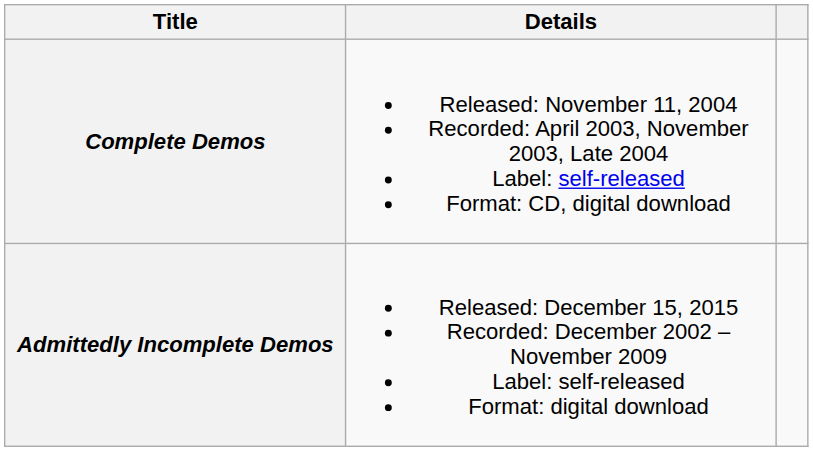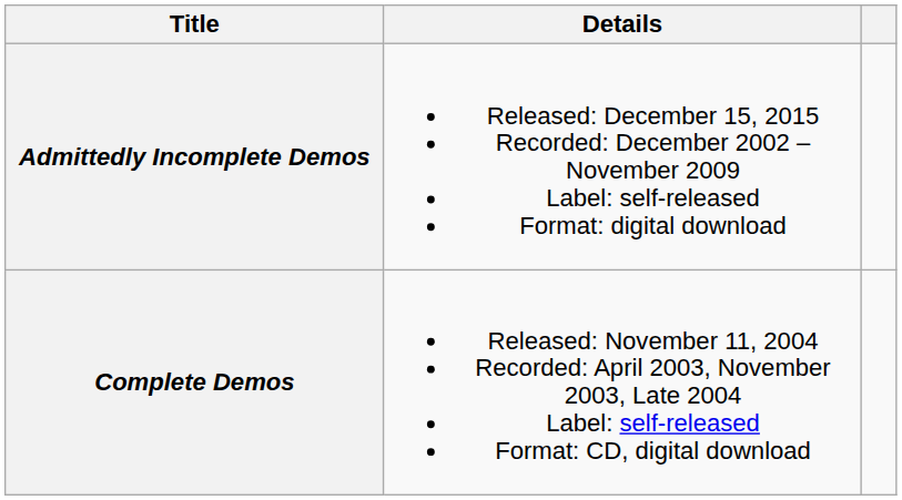rows swapped: Complete Demos <-> Admittedly Incomplete Demos
